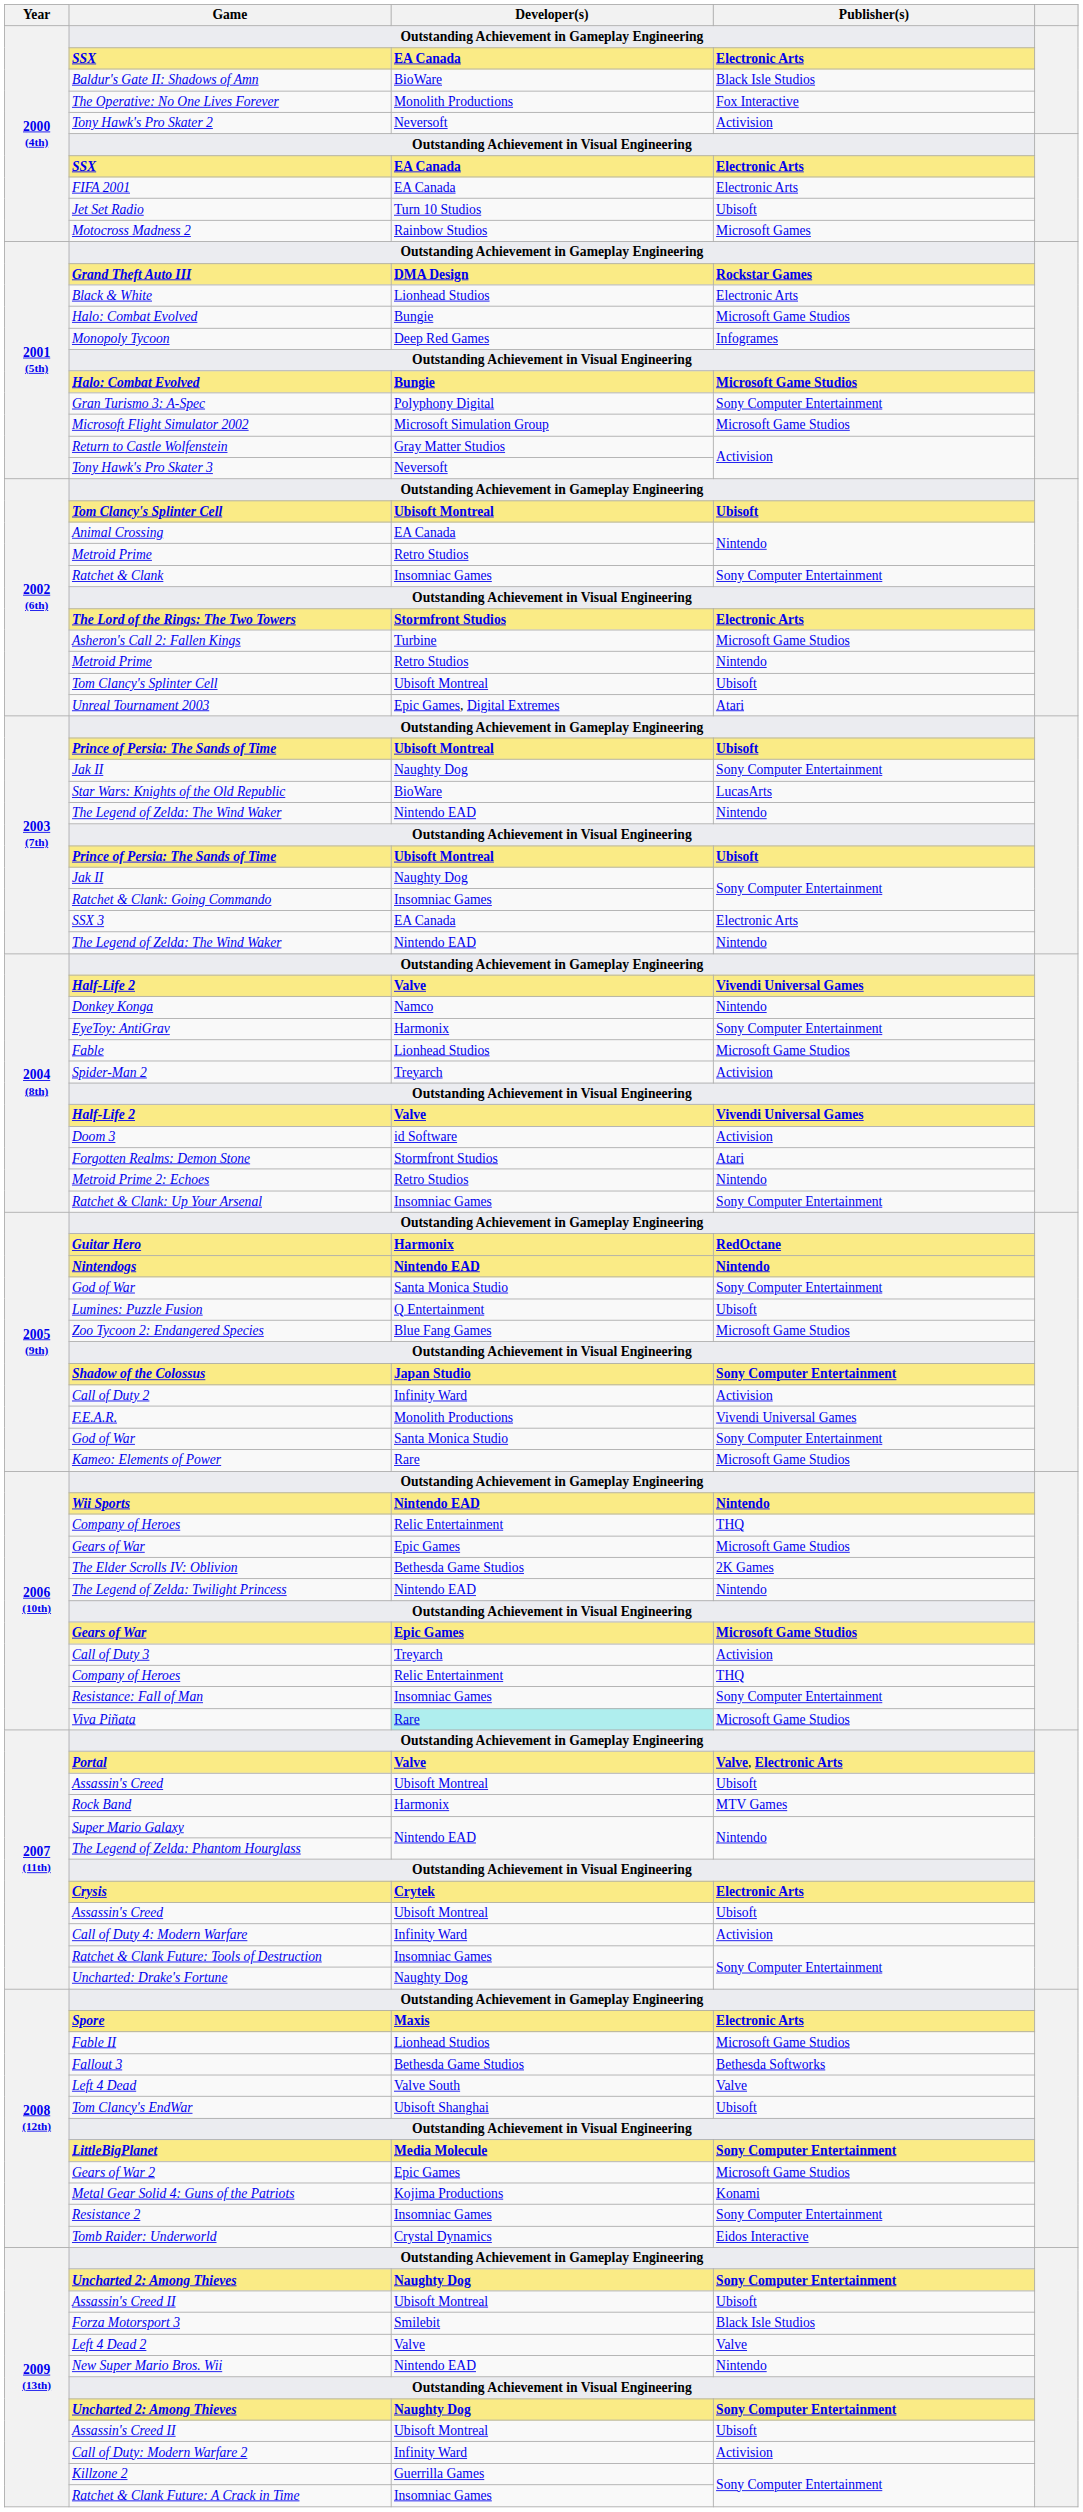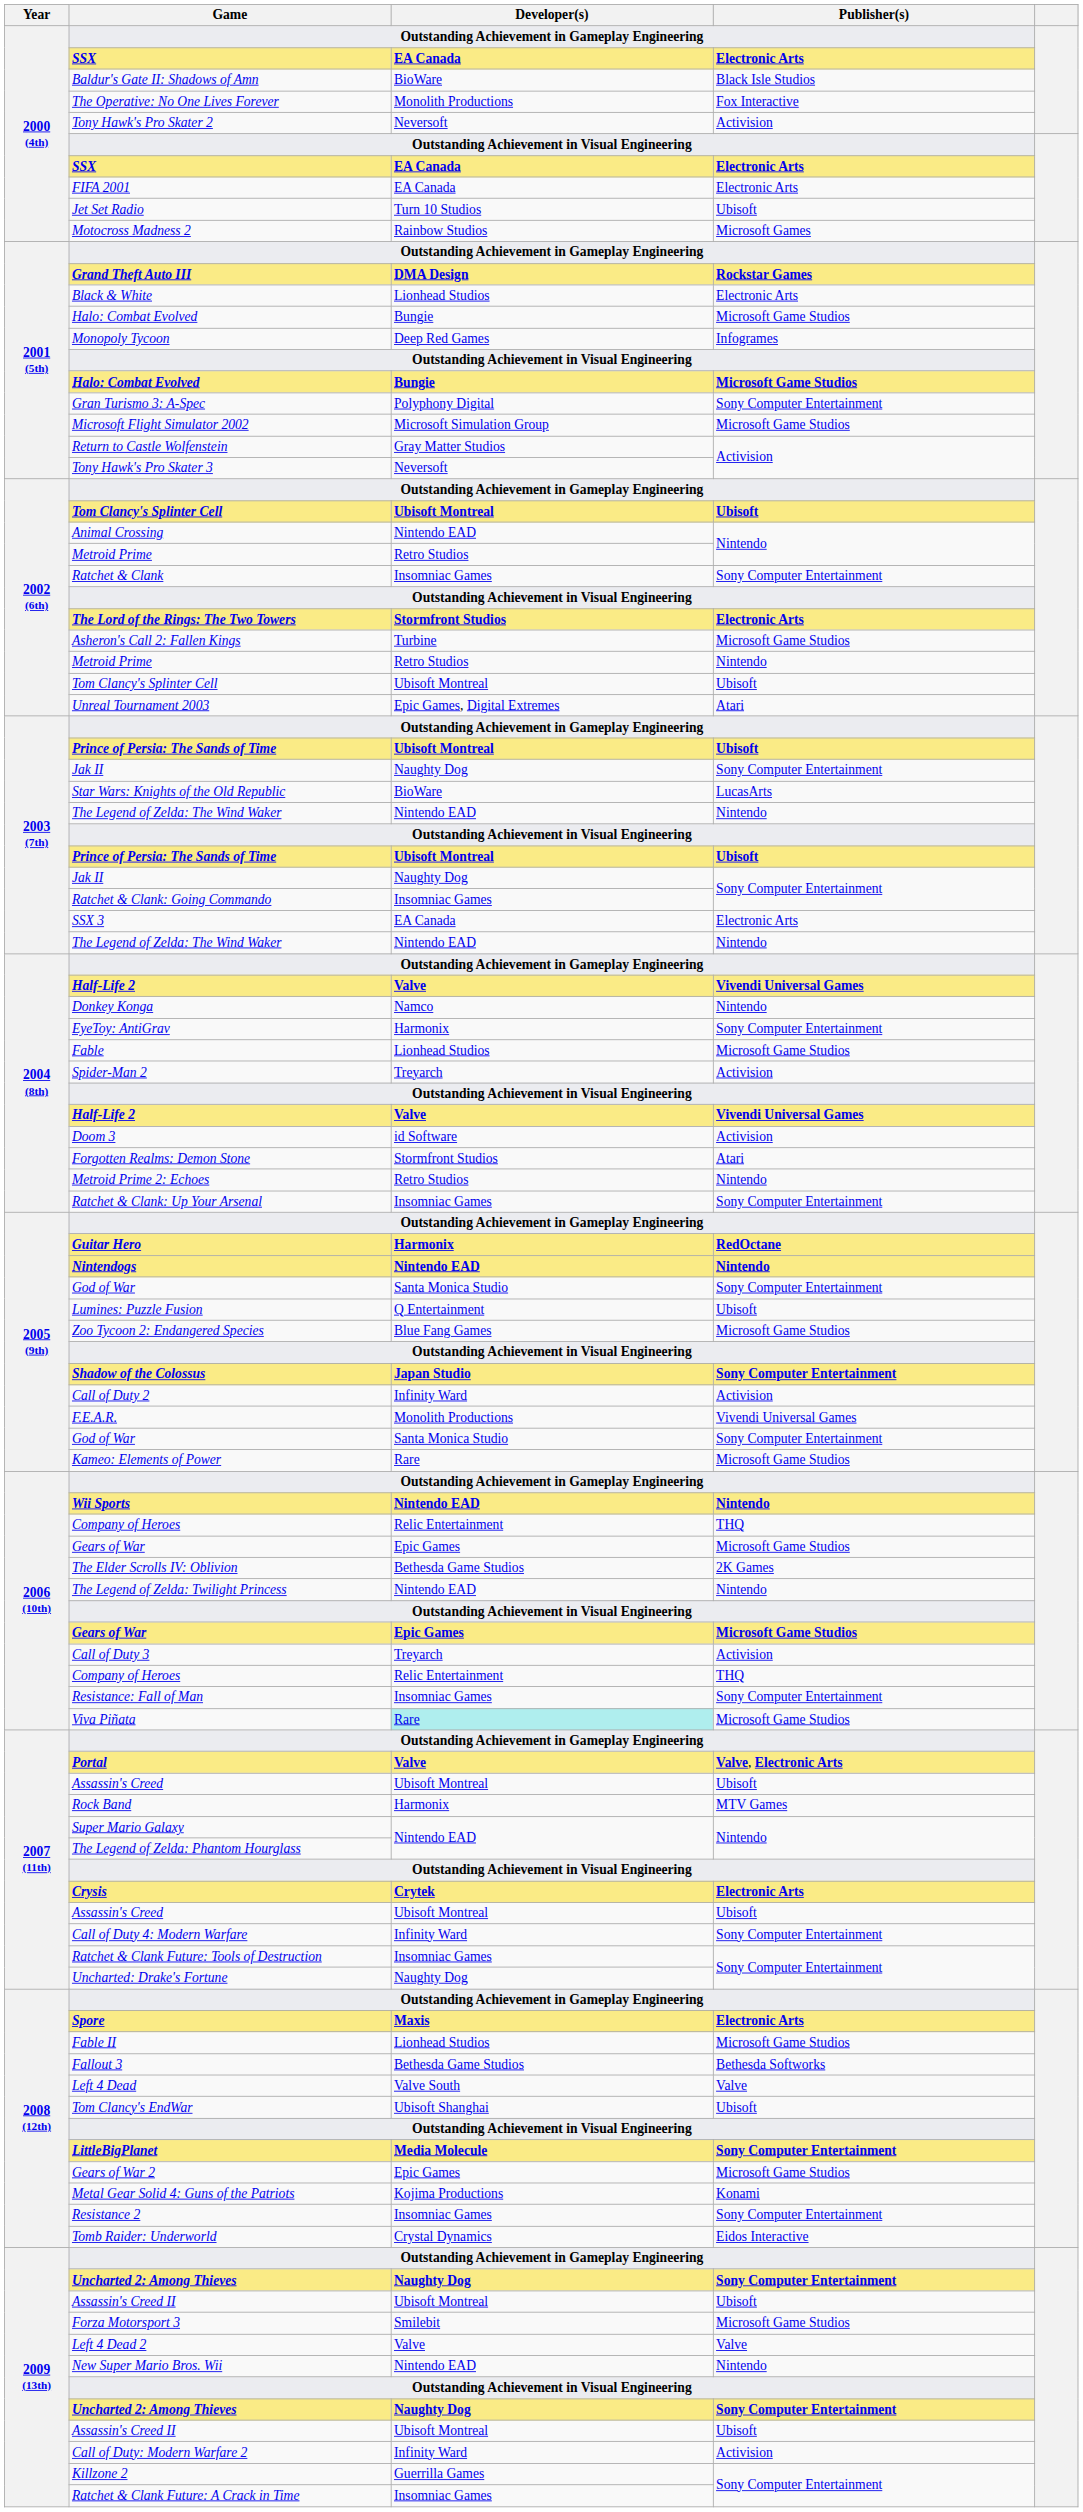Animal Crossing | Developer(s): EA Canada -> Nintendo EAD
Call of Duty 4: Modern Warfare | Publisher(s): Activision -> Sony Computer Entertainment
Forza Motorsport 3 | Publisher(s): Black Isle Studios -> Microsoft Game Studios
